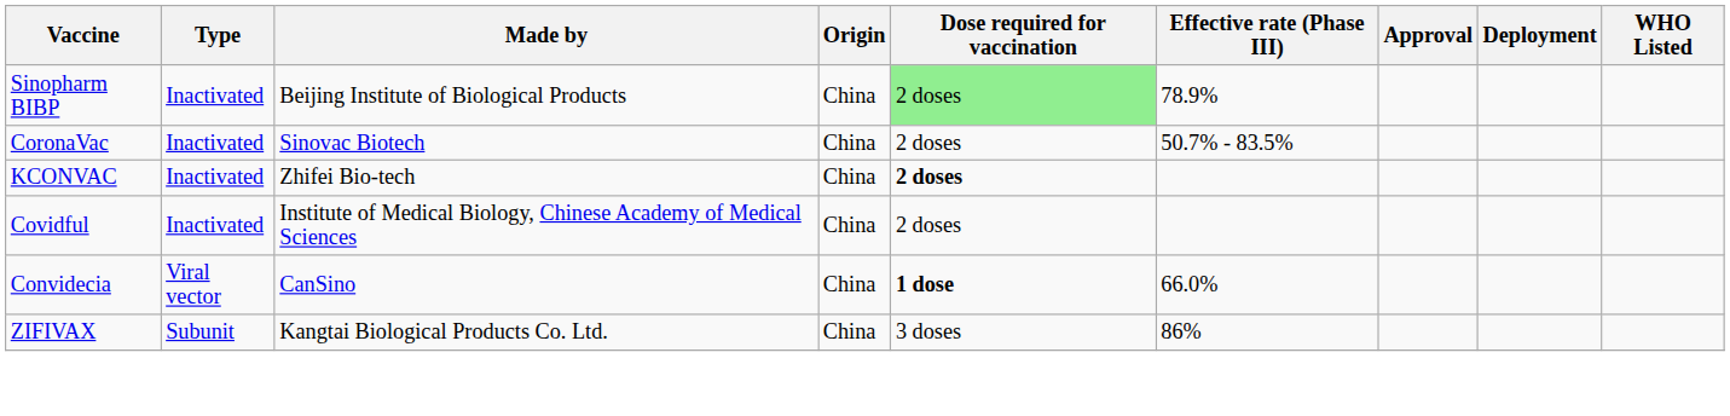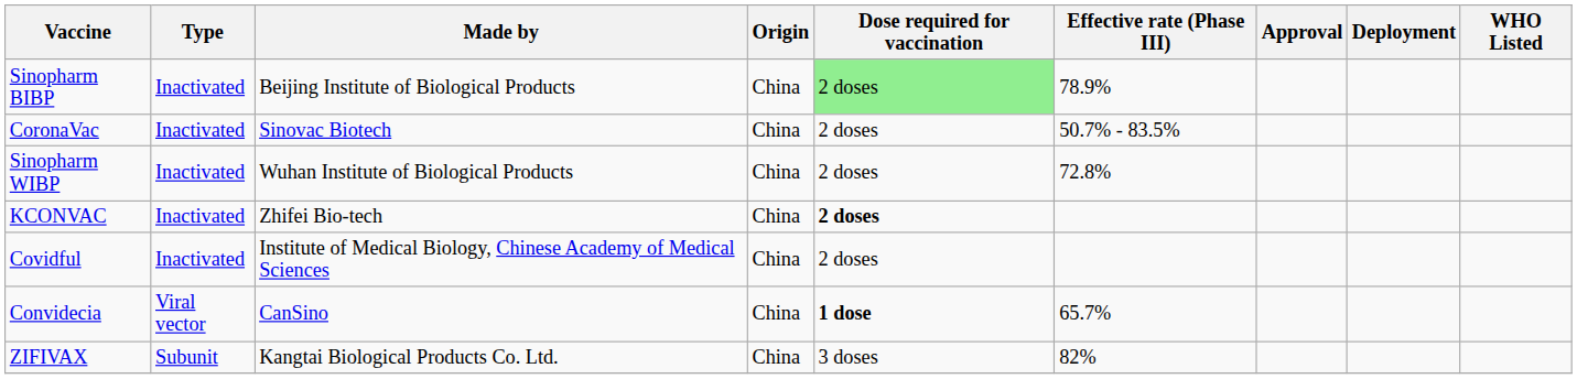+ row: Sinopharm WIBP | Inactivated | Wuhan Institute of Biological Products | China | 2 doses | 72.8%
Convidecia | Effective rate (Phase III): 66.0% -> 65.7%
ZIFIVAX | Effective rate (Phase III): 86% -> 82%
